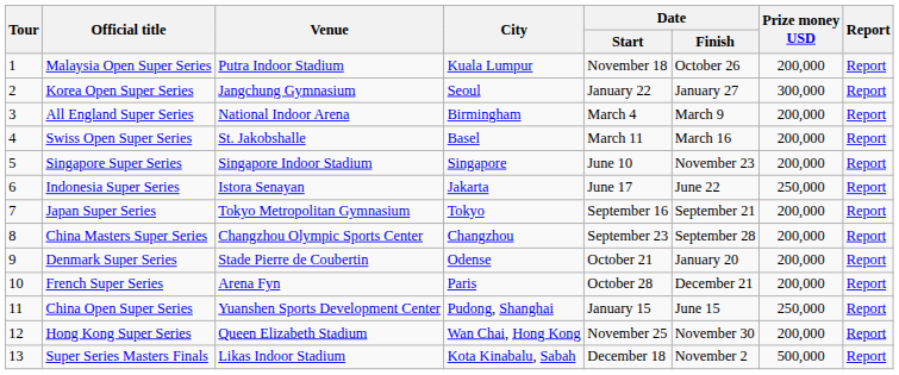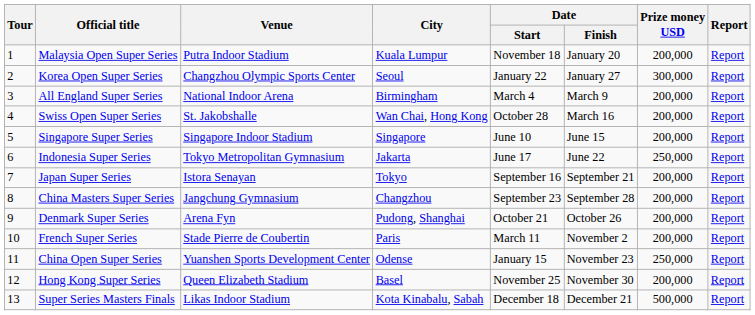Malaysia Open Super Series | Date / Finish: October 26 -> January 20
Korea Open Super Series | Venue: Jangchung Gymnasium -> Changzhou Olympic Sports Center
Swiss Open Super Series | City: Basel -> Wan Chai, Hong Kong
Swiss Open Super Series | Date / Start: March 11 -> October 28
Singapore Super Series | Date / Finish: November 23 -> June 15
Indonesia Super Series | Venue: Istora Senayan -> Tokyo Metropolitan Gymnasium
Japan Super Series | Venue: Tokyo Metropolitan Gymnasium -> Istora Senayan
China Masters Super Series | Venue: Changzhou Olympic Sports Center -> Jangchung Gymnasium
Denmark Super Series | Venue: Stade Pierre de Coubertin -> Arena Fyn
Denmark Super Series | City: Odense -> Pudong, Shanghai
Denmark Super Series | Date / Finish: January 20 -> October 26
French Super Series | Venue: Arena Fyn -> Stade Pierre de Coubertin
French Super Series | Date / Start: October 28 -> March 11
French Super Series | Date / Finish: December 21 -> November 2
China Open Super Series | City: Pudong, Shanghai -> Odense
China Open Super Series | Date / Finish: June 15 -> November 23
Hong Kong Super Series | City: Wan Chai, Hong Kong -> Basel
Super Series Masters Finals | Date / Finish: November 2 -> December 21
